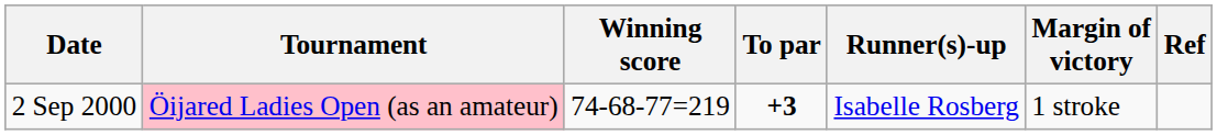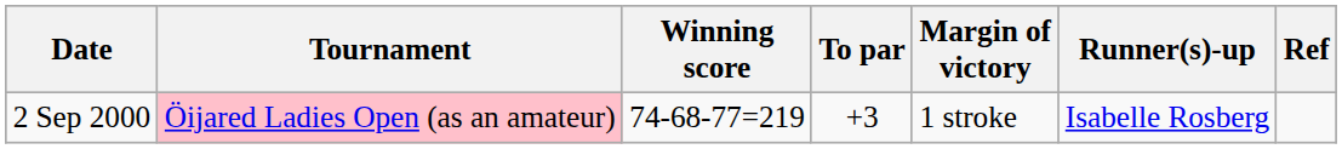columns swapped: Margin of victory <-> Runner(s)-up
2 Sep 2000 | To par: bold -> normal
